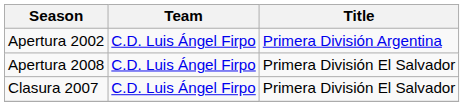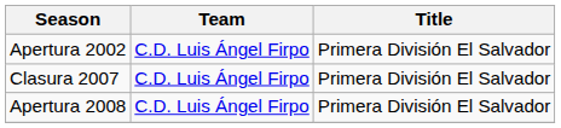Apertura 2002 | Title: Primera División Argentina -> Primera División El Salvador
rows swapped: Clasura 2007 <-> Apertura 2008
